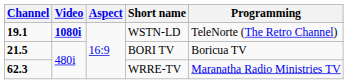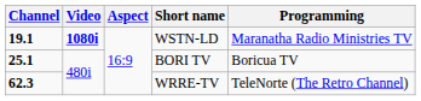WSTN-LD | Programming: TeleNorte (The Retro Channel) -> Maranatha Radio Ministries TV
BORI TV | Channel: 21.5 -> 25.1
WRRE-TV | Programming: Maranatha Radio Ministries TV -> TeleNorte (The Retro Channel)
